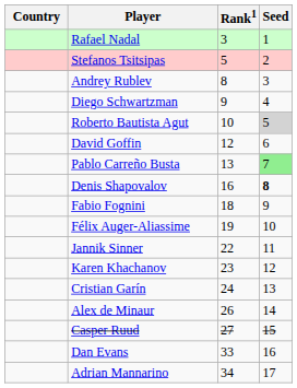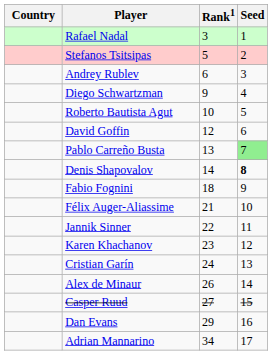Andrey Rublev | Rank1: 8 -> 6
Roberto Bautista Agut | Seed: lightgrey background -> no background
Denis Shapovalov | Rank1: 16 -> 14
Félix Auger-Aliassime | Rank1: 19 -> 21
Dan Evans | Rank1: 33 -> 29
